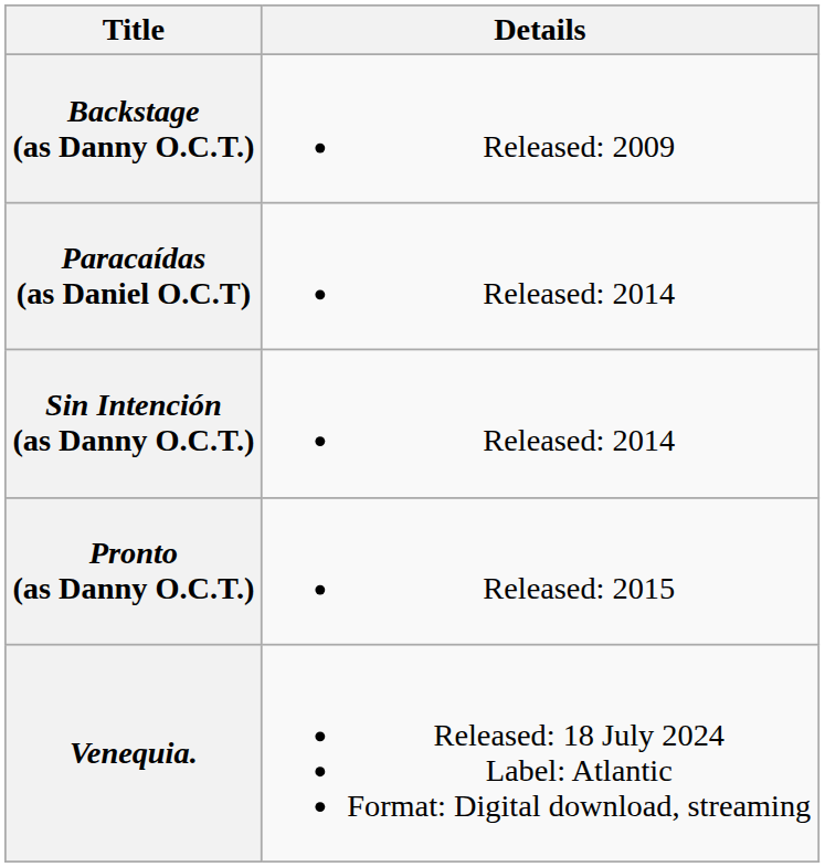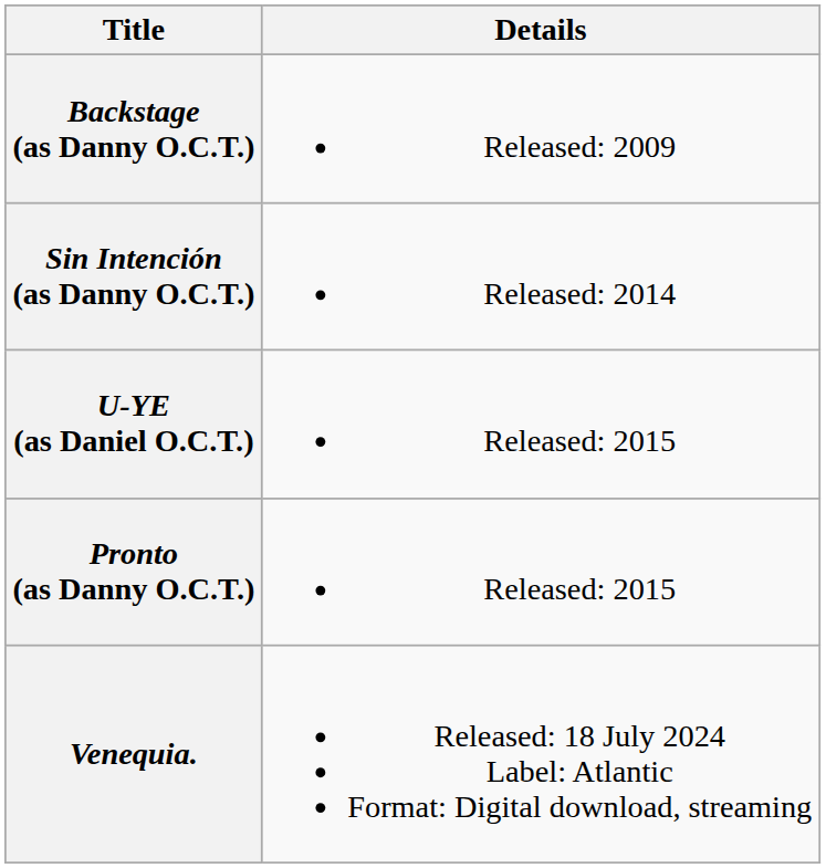- row: Paracaídas (as Daniel O.C.T) | Released: 2014
+ row: U-YE (as Daniel O.C.T.) | Released: 2015
